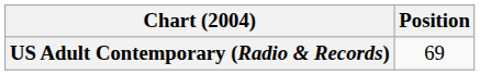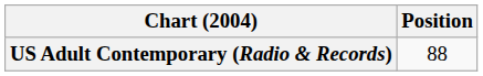US Adult Contemporary (Radio & Records) | Position: 69 -> 88
